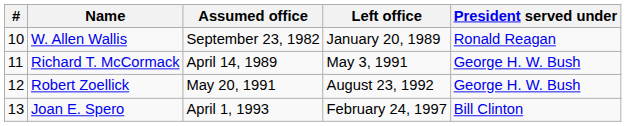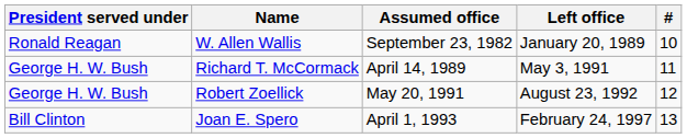columns swapped: # <-> President served under
